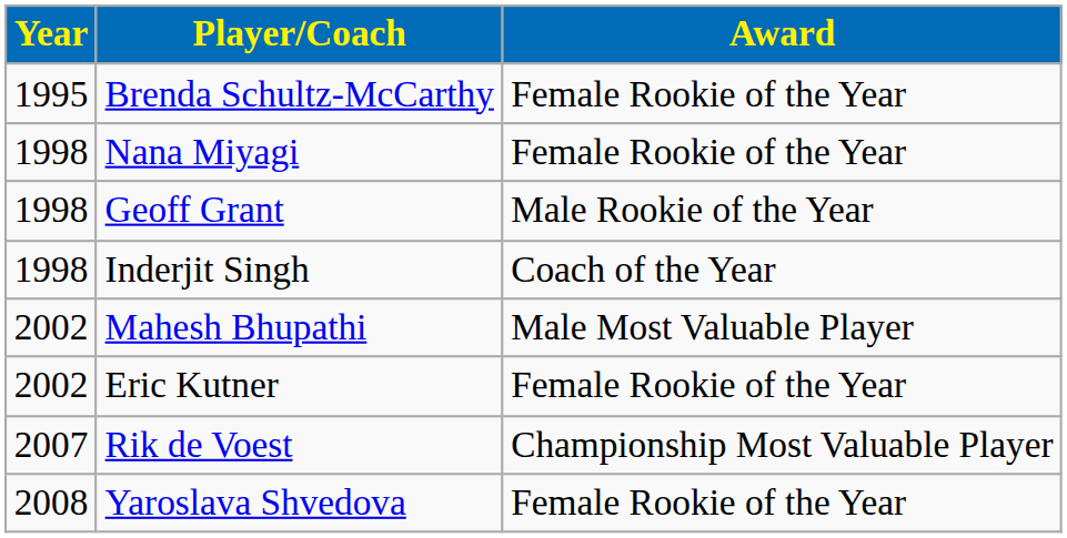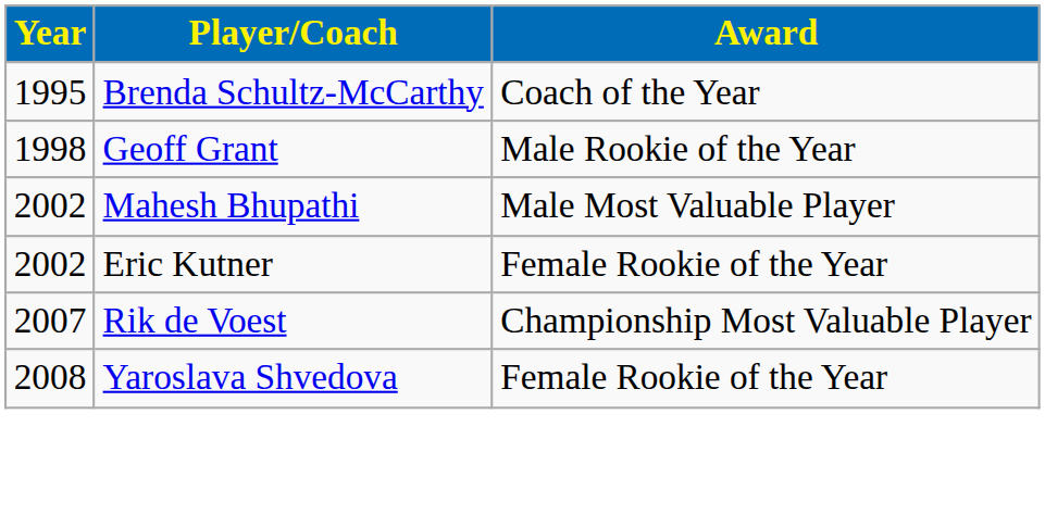Brenda Schultz-McCarthy | Award: Female Rookie of the Year -> Coach of the Year
- row: 1998 | Nana Miyagi | Female Rookie of the Year
- row: 1998 | Inderjit Singh | Coach of the Year
